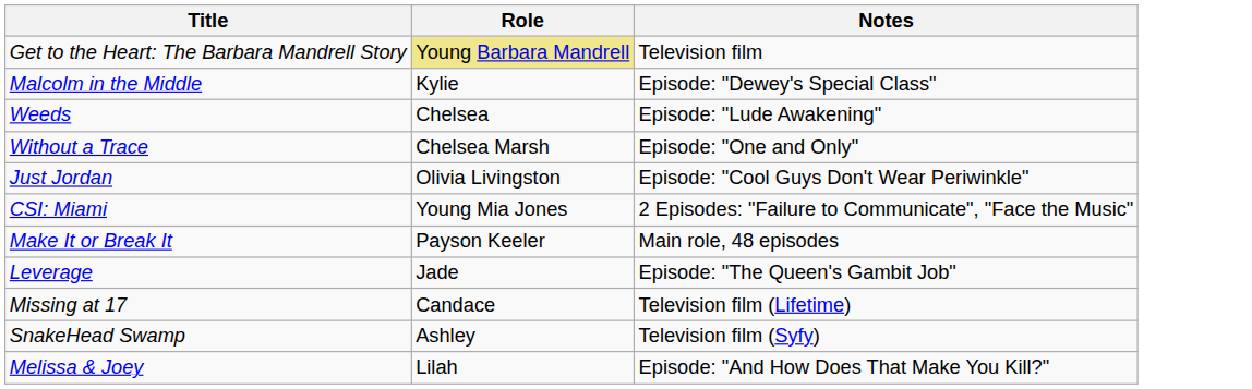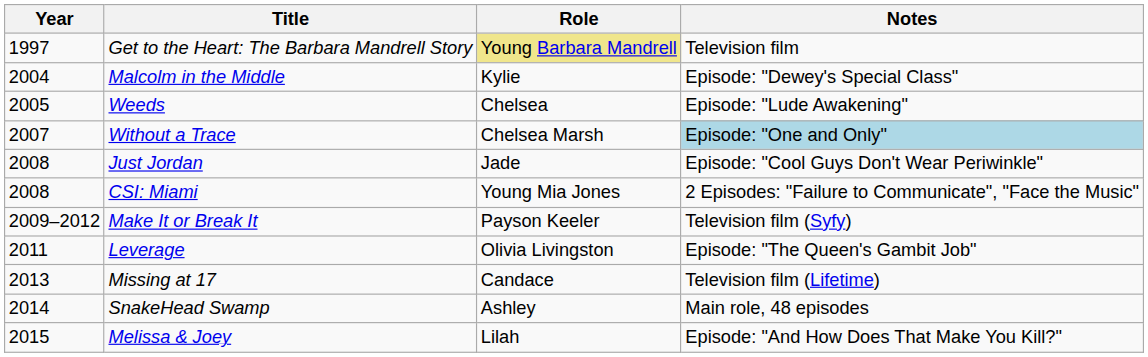+ column: Year | 1997 | 2004 | 2005 | 2007 | 2008 | 2008 | 2009–2012 | 2011 | 2013 | 2014 | 2015
Without a Trace | Notes: no background -> lightblue background
Just Jordan | Role: Olivia Livingston -> Jade
Make It or Break It | Notes: Main role, 48 episodes -> Television film (Syfy)
Leverage | Role: Jade -> Olivia Livingston
SnakeHead Swamp | Notes: Television film (Syfy) -> Main role, 48 episodes
